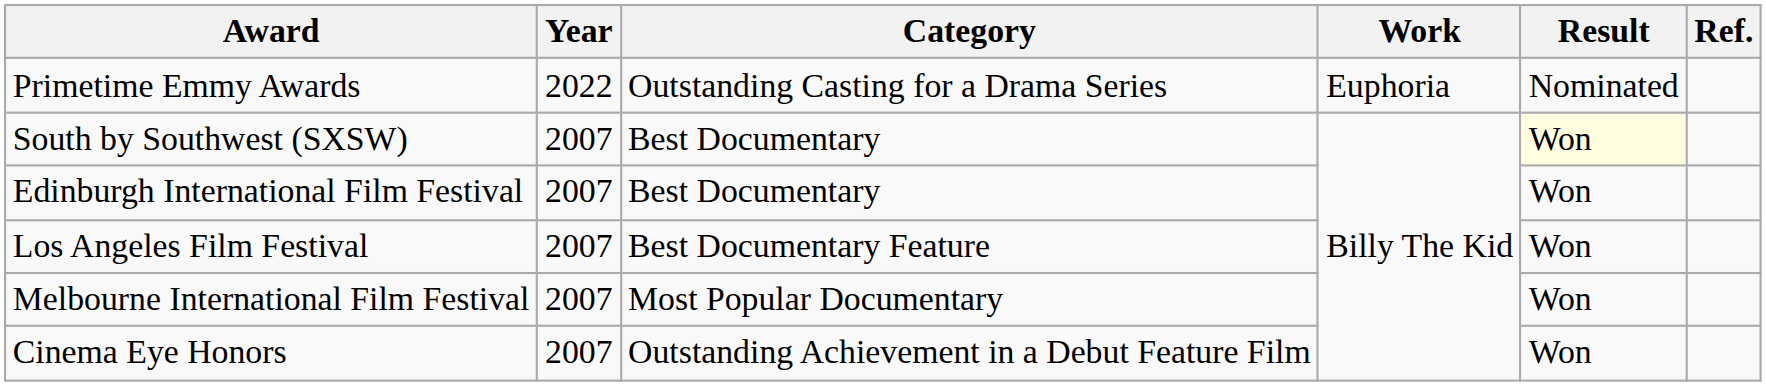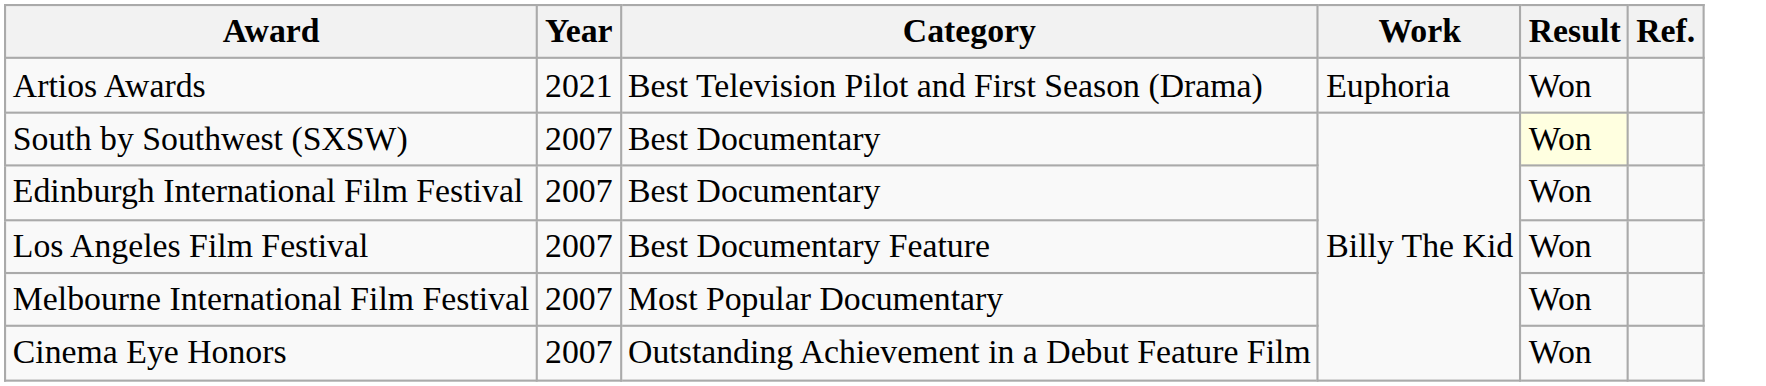- row: Primetime Emmy Awards | 2022 | Outstanding Casting for a Drama Series | Euphoria | Nominated
+ row: Artios Awards | 2021 | Best Television Pilot and First Season (Drama) | Euphoria | Won
